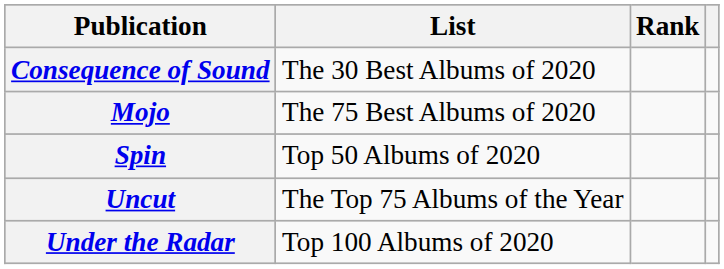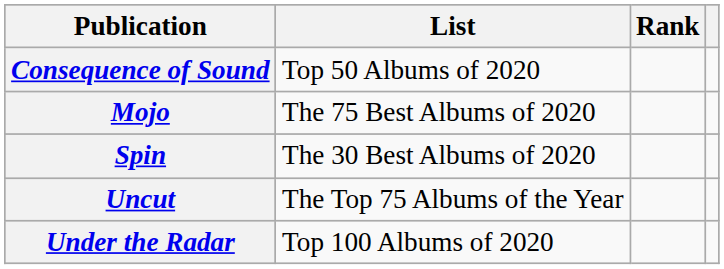Consequence of Sound | List: The 30 Best Albums of 2020 -> Top 50 Albums of 2020
Spin | List: Top 50 Albums of 2020 -> The 30 Best Albums of 2020
